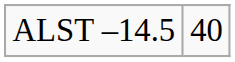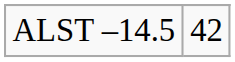ALST –14.5 | column 2: 40 -> 42
